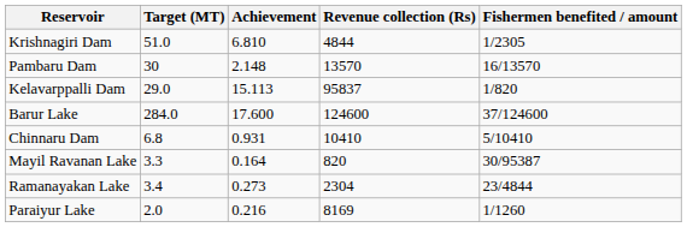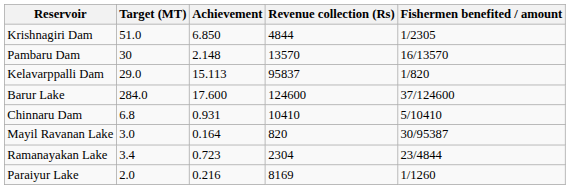Krishnagiri Dam | Achievement: 6.810 -> 6.850
Mayil Ravanan Lake | Target (MT): 3.3 -> 3.0
Ramanayakan Lake | Achievement: 0.273 -> 0.723
